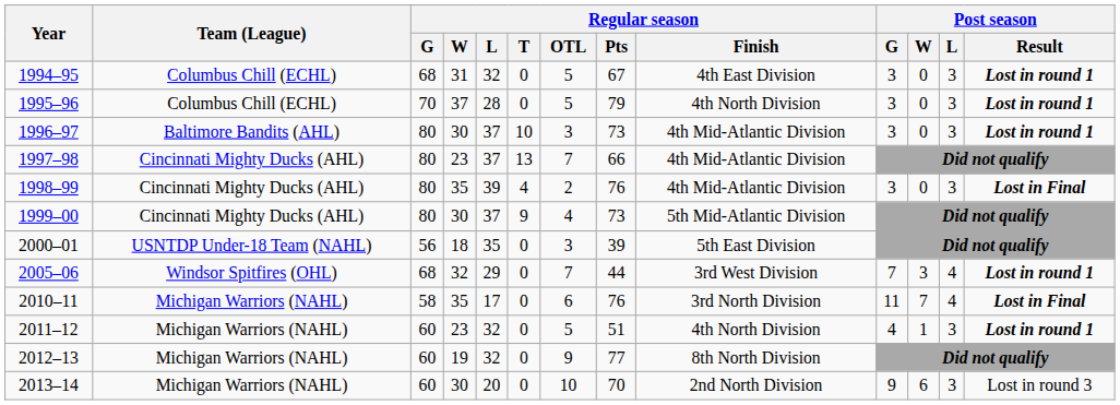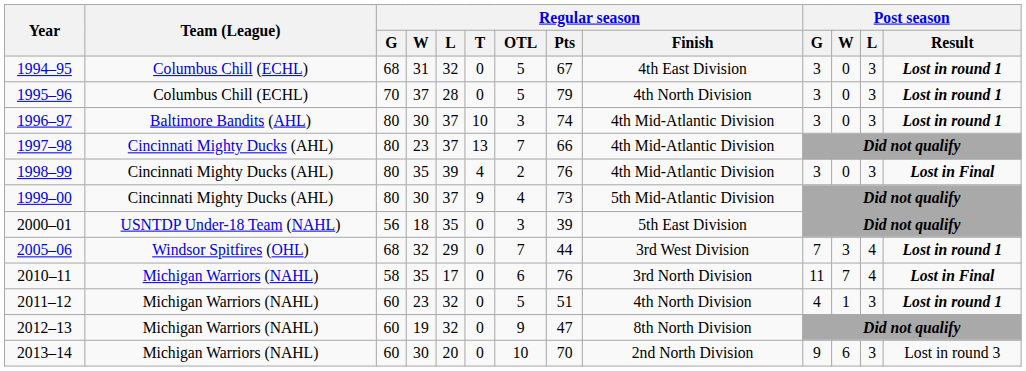1996–97 | Regular season / Pts: 73 -> 74
2012–13 | Regular season / Pts: 77 -> 47
